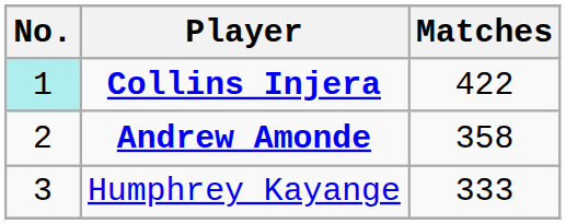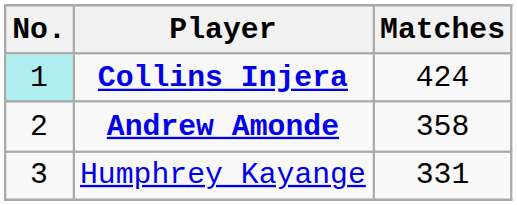Collins Injera | Matches: 422 -> 424
Humphrey Kayange | Matches: 333 -> 331
